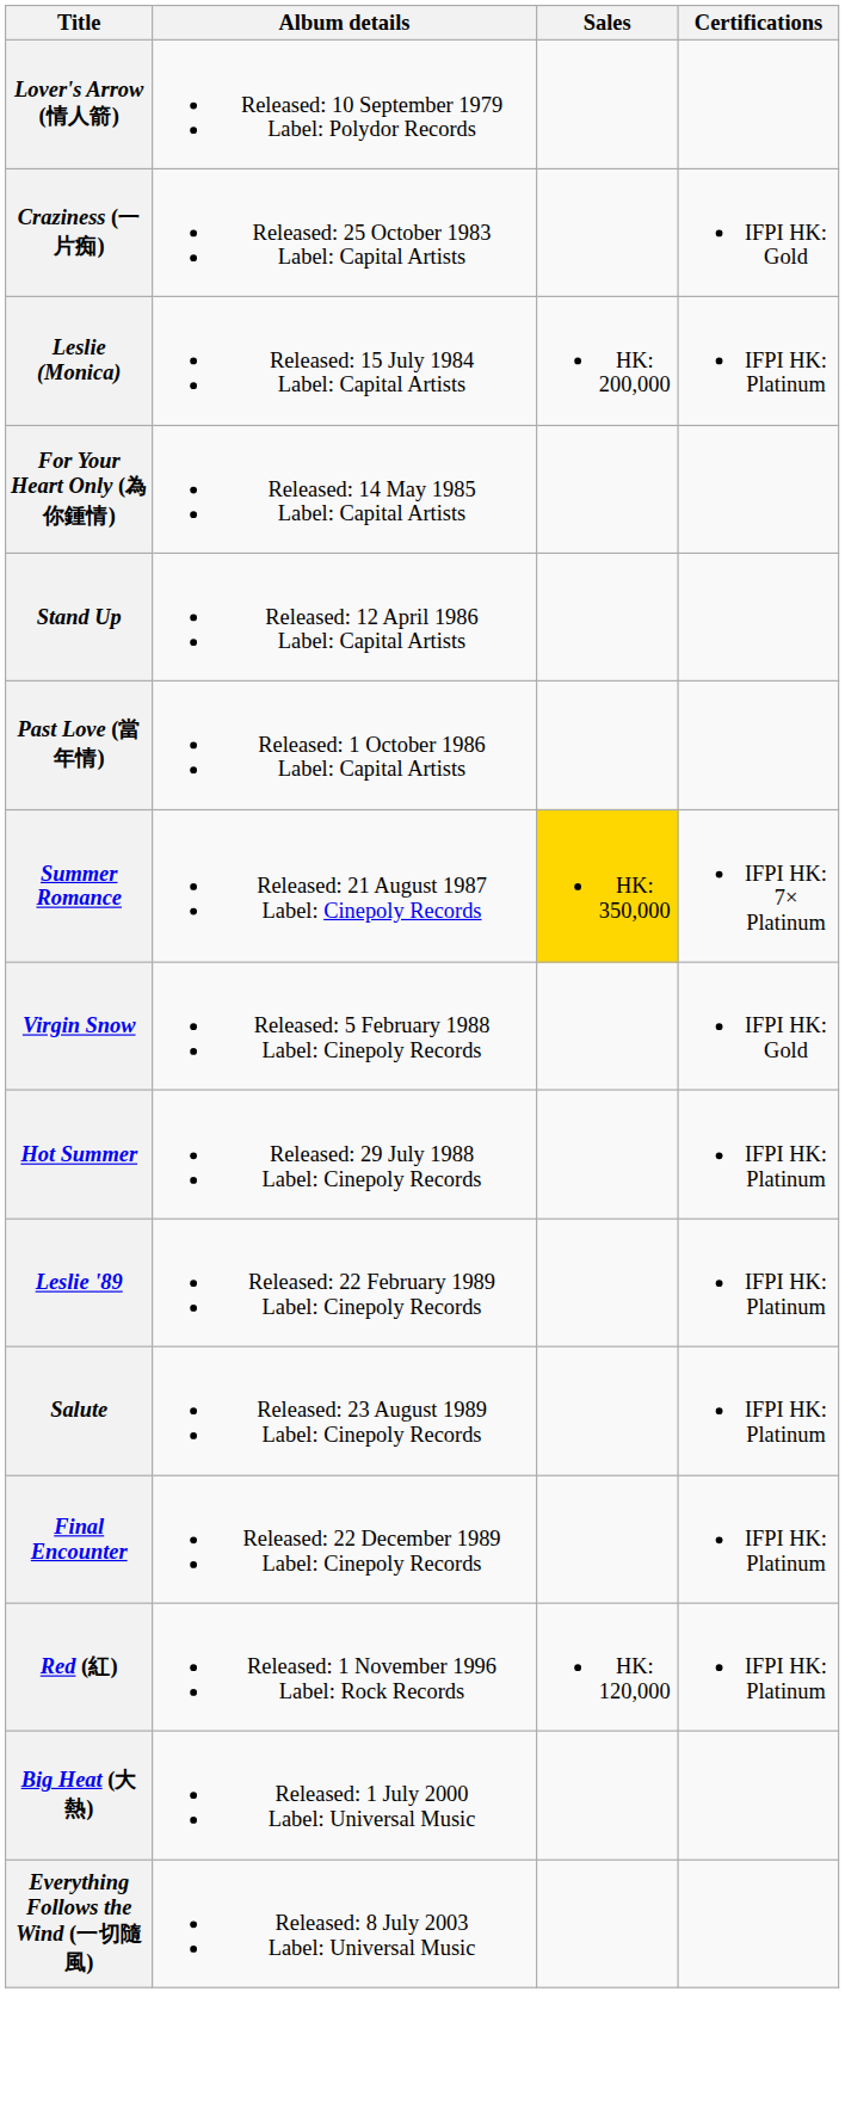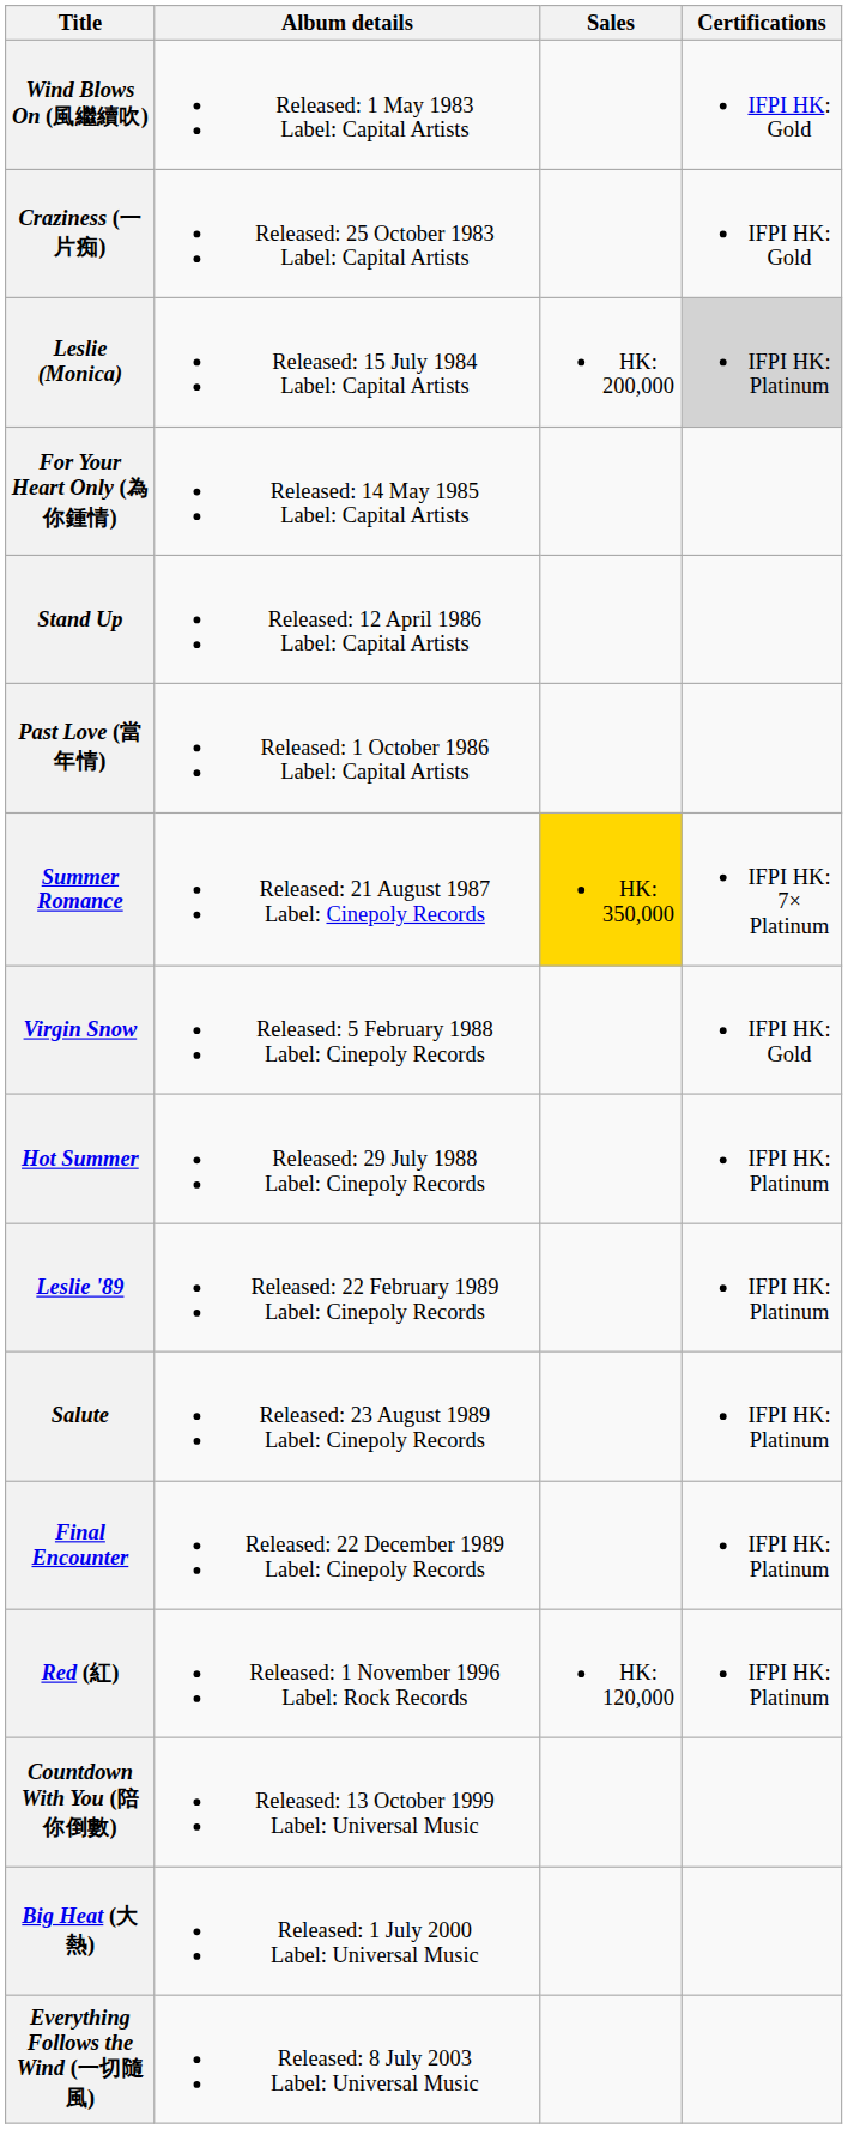- row: Lover's Arrow (情人箭) | Released: 10 September 1979 Label: Polydor Records
+ row: Wind Blows On (風繼續吹) | Released: 1 May 1983 Label: Capital Artists | IFPI HK: Gold
Leslie (Monica) | Certifications: no background -> lightgrey background
+ row: Countdown With You (陪你倒數) | Released: 13 October 1999 Label: Universal Music
